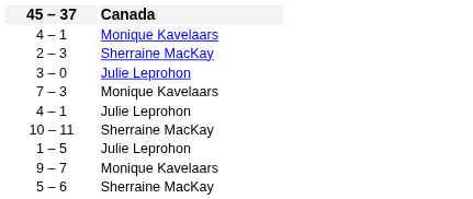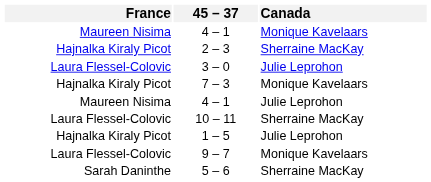+ column: France | Maureen Nisima | Hajnalka Kiraly Picot | Laura Flessel-Colovic | Hajnalka Kiraly Picot | Maureen Nisima | Laura Flessel-Colovic | Hajnalka Kiraly Picot | Laura Flessel-Colovic | Sarah Daninthe
